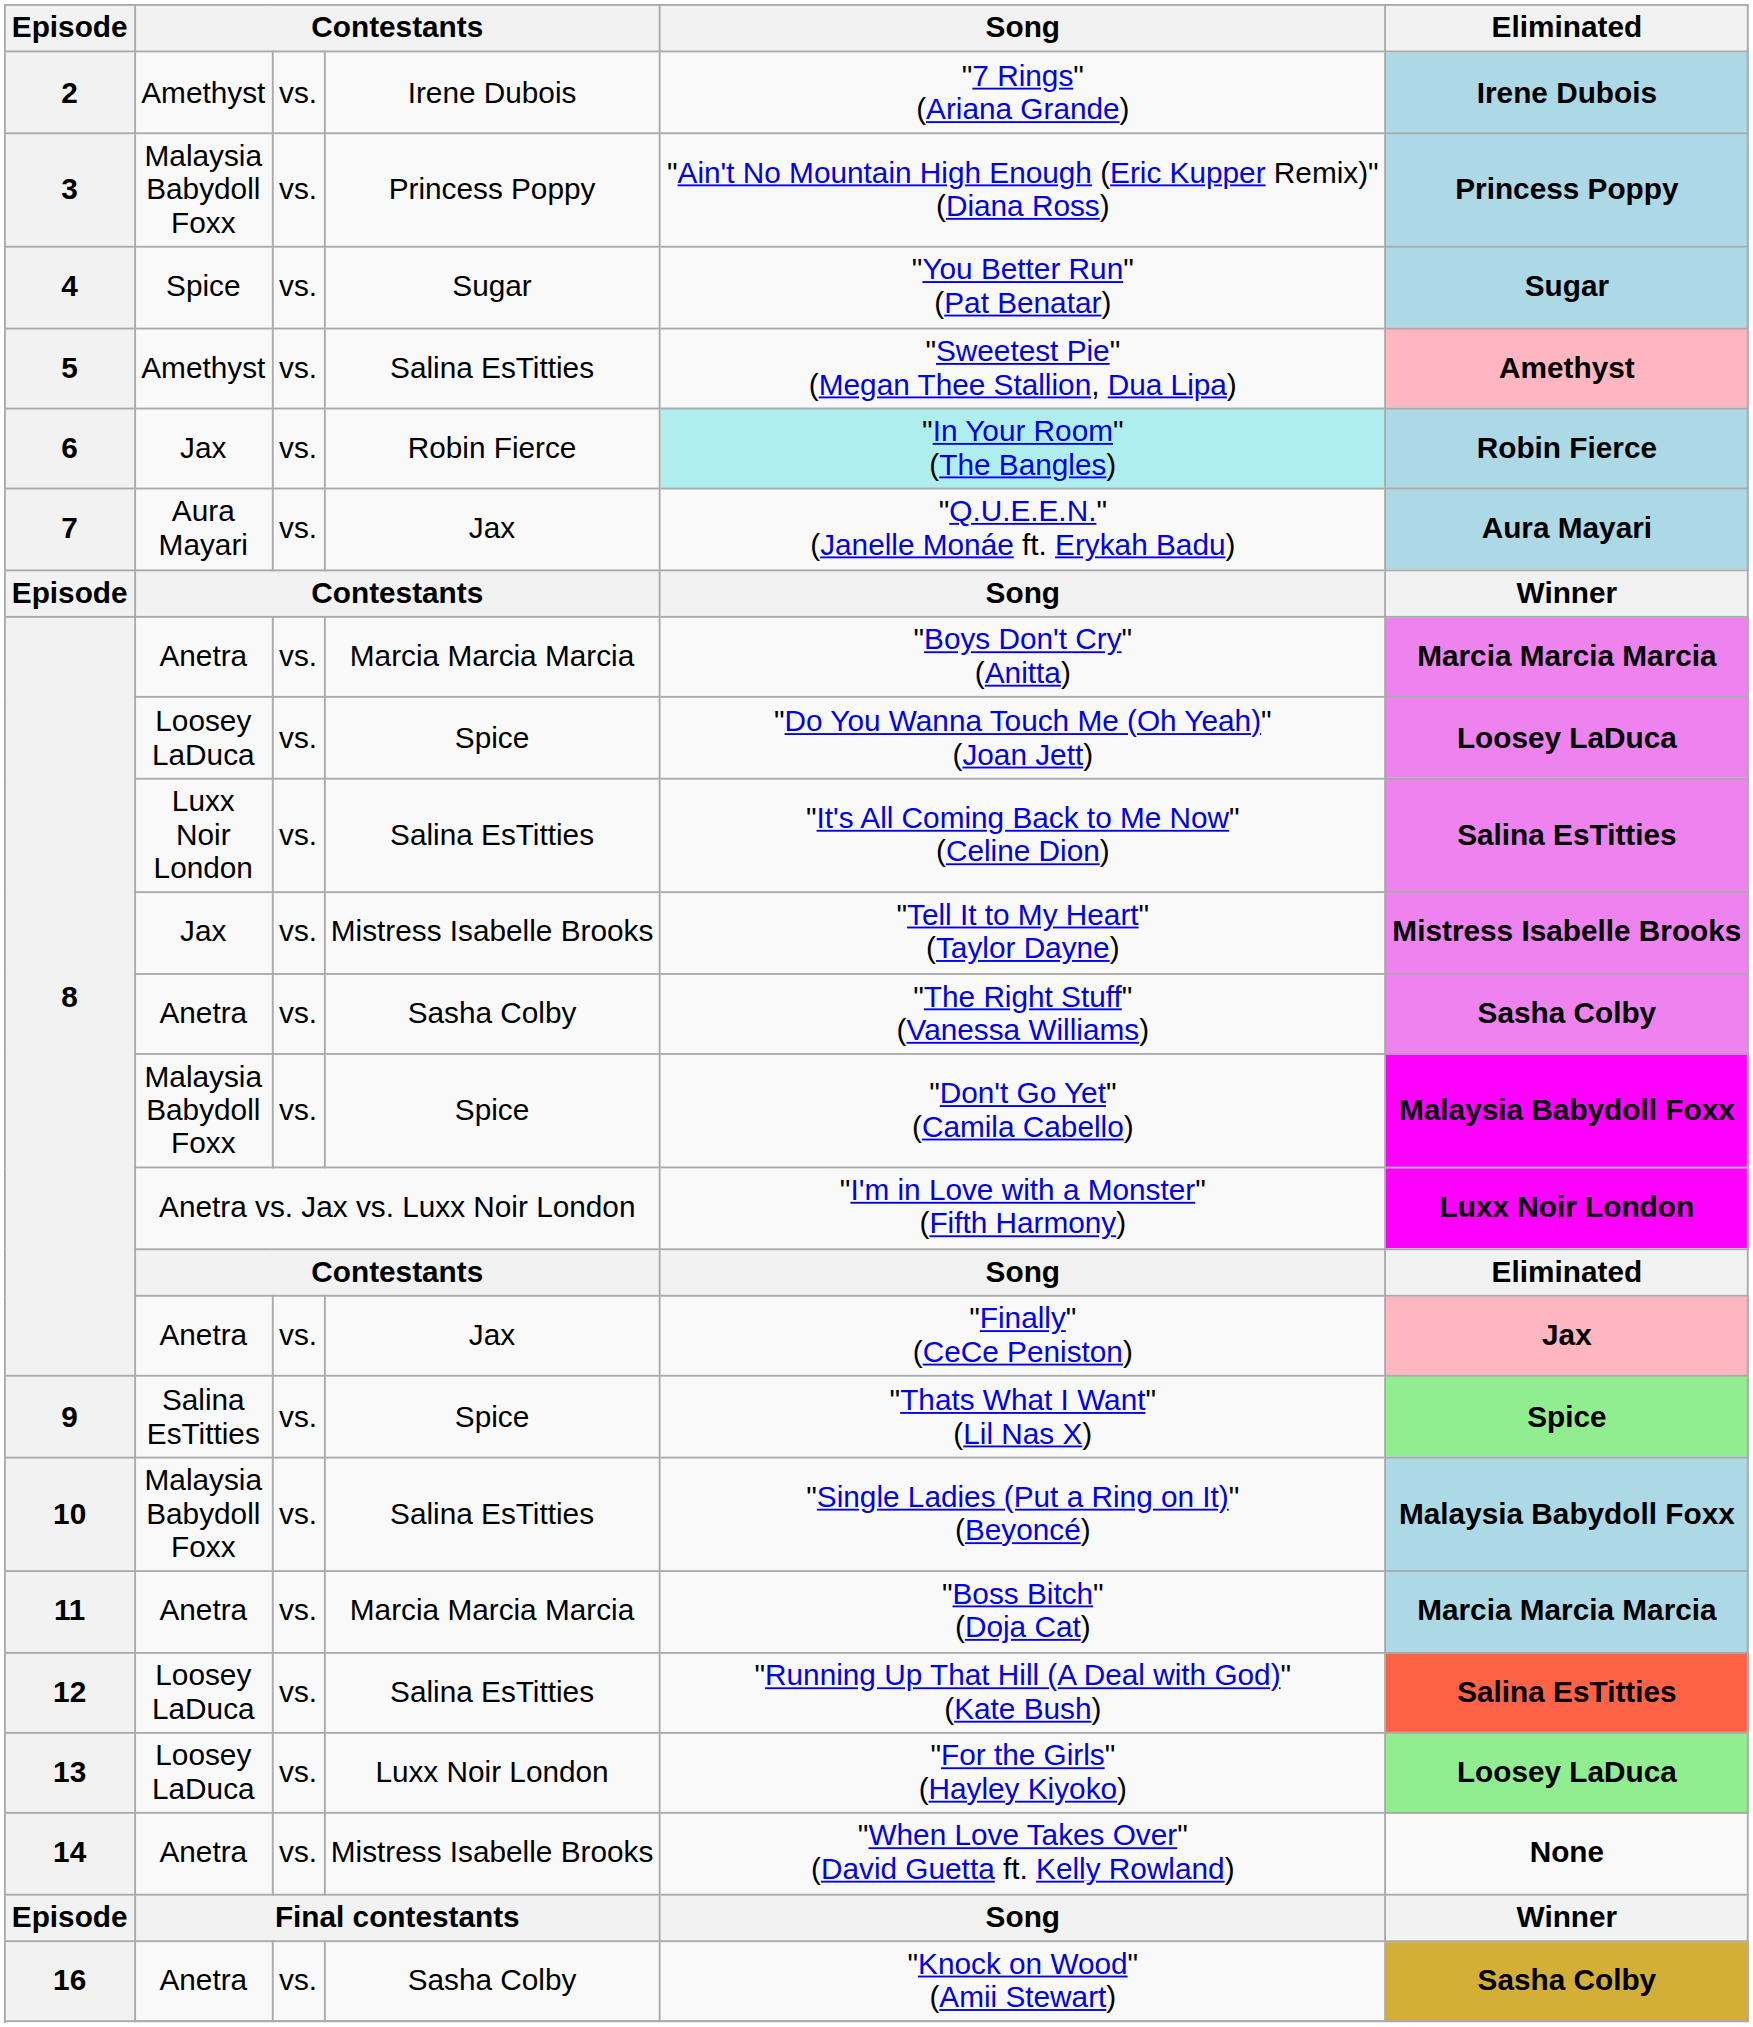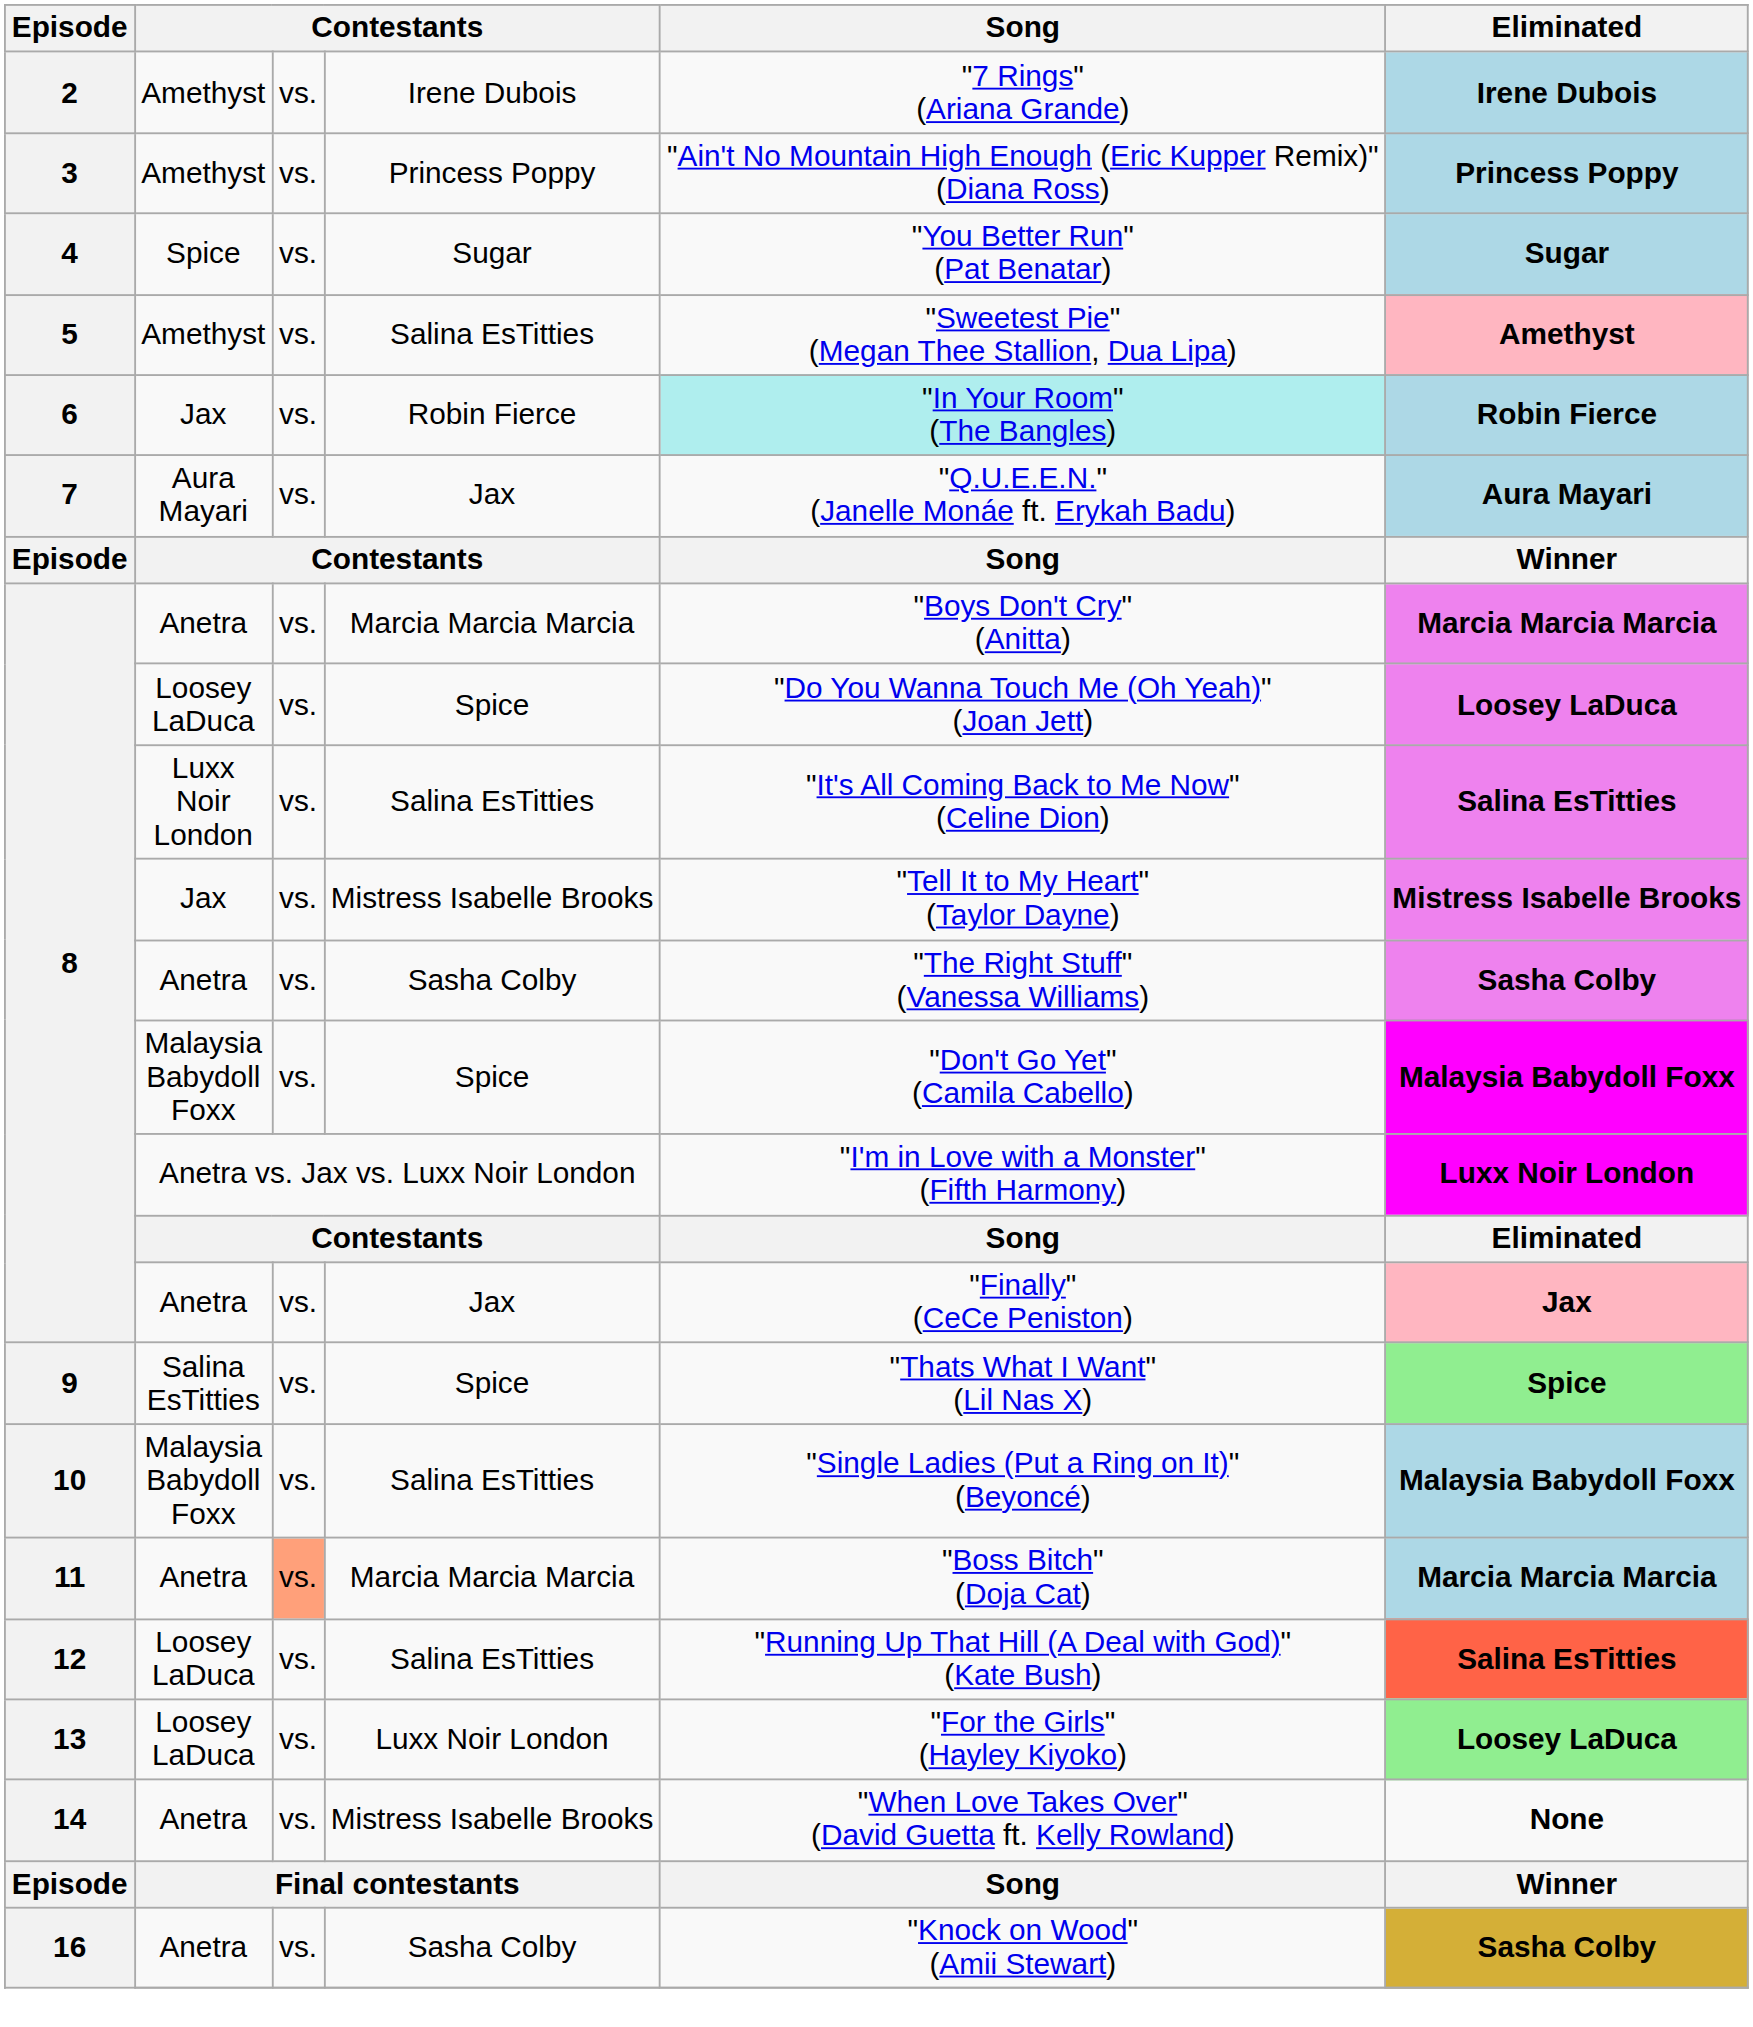3 | column 2: Malaysia Babydoll Foxx -> Amethyst
11 | column 3: no background -> lightsalmon background
